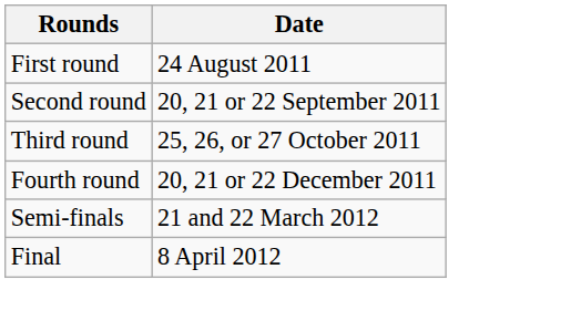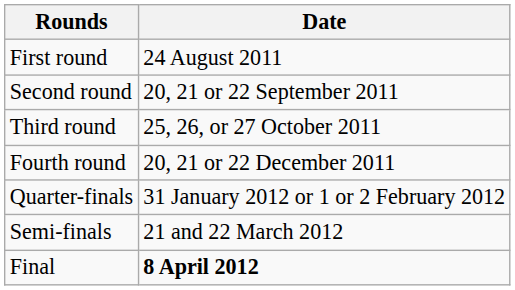+ row: Quarter-finals | 31 January 2012 or 1 or 2 February 2012
Final | Date: normal -> bold
